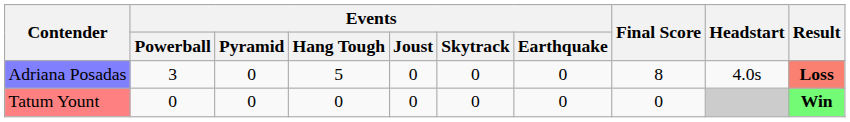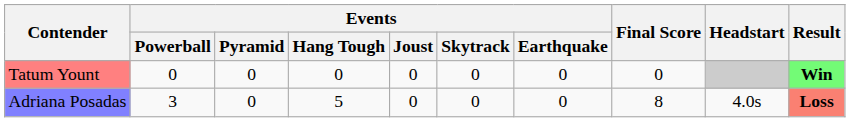rows swapped: Tatum Yount <-> Adriana Posadas
